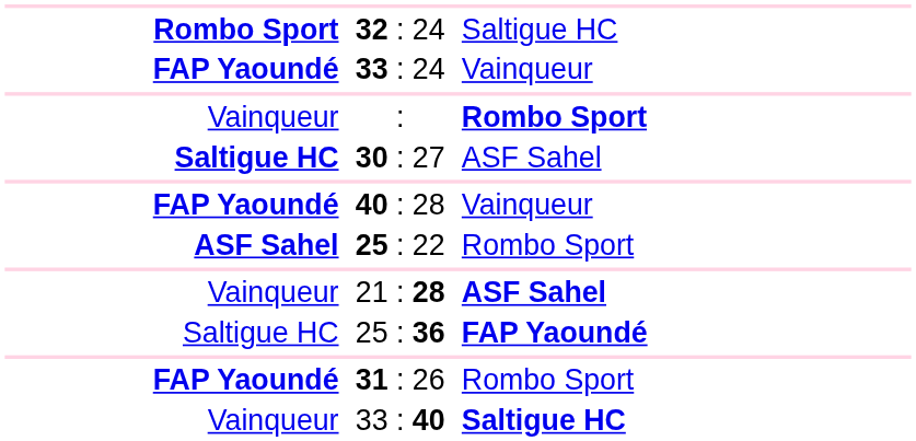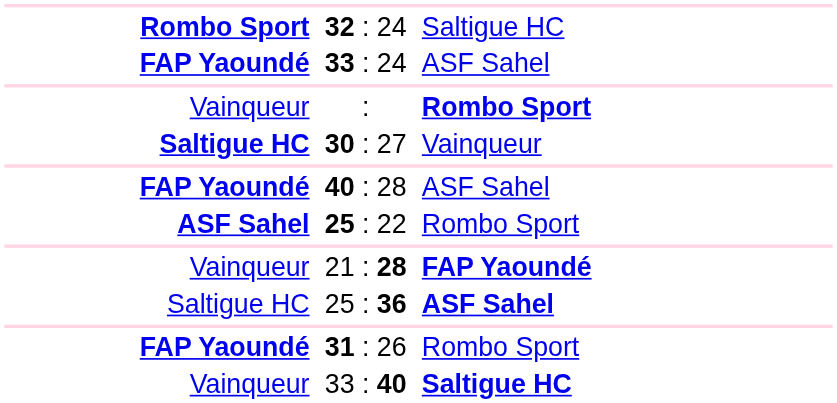33 : 24 | column 3: Vainqueur -> ASF Sahel
30 : 27 | column 3: ASF Sahel -> Vainqueur
40 : 28 | column 3: Vainqueur -> ASF Sahel
21 : 28 | column 3: ASF Sahel -> FAP Yaoundé
25 : 36 | column 3: FAP Yaoundé -> ASF Sahel
